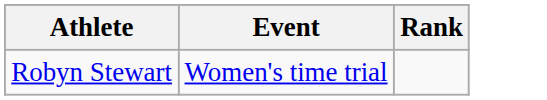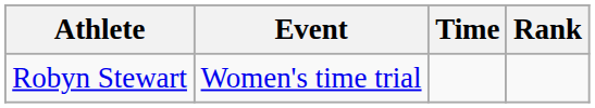+ column: Time
